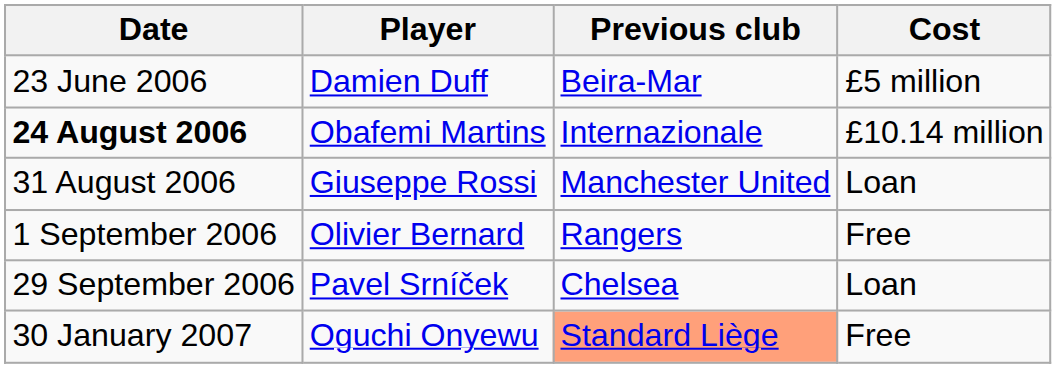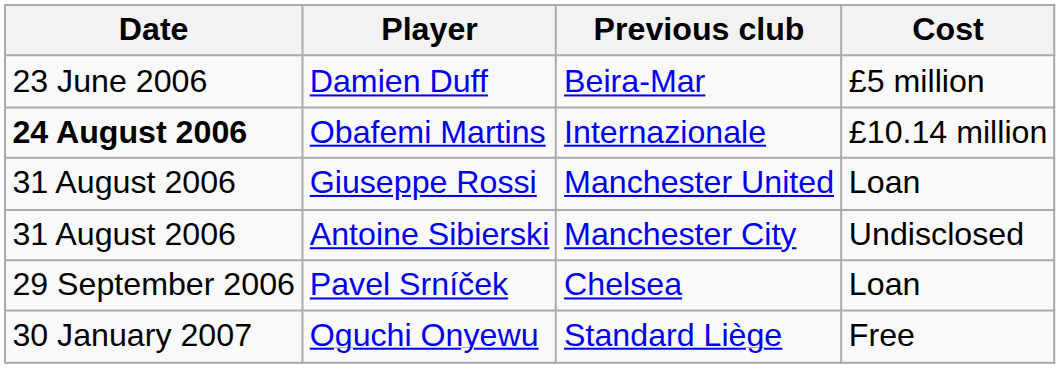+ row: 31 August 2006 | Antoine Sibierski | Manchester City | Undisclosed
- row: 1 September 2006 | Olivier Bernard | Rangers | Free
Oguchi Onyewu | Previous club: lightsalmon background -> no background
